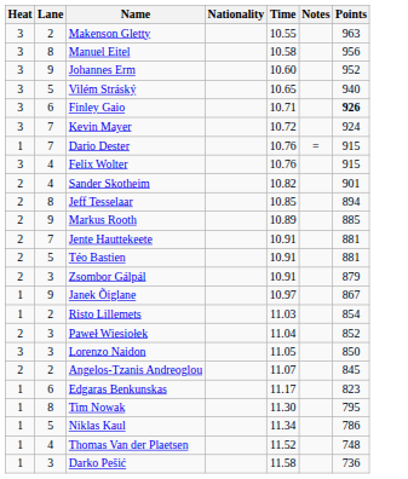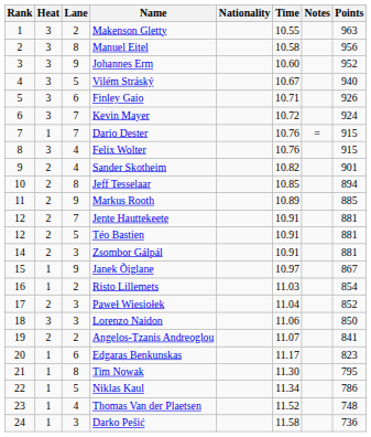+ column: Rank | 1 | 2 | 3 | 4 | 5 | 6 | 7 | 8 | 9 | 10 | 11 | 12 | 12 | 14 | 15 | 16 | 17 | 18 | 19 | 20 | 21 | 22 | 23 | 24
Vilém Stráský | Time: 10.65 -> 10.67
Finley Gaio | Points: bold -> normal
Zsombor Gálpál | Points: 879 -> 881
Lorenzo Naidon | Time: 11.05 -> 11.06
Angelos-Tzanis Andreoglou | Points: 845 -> 841
